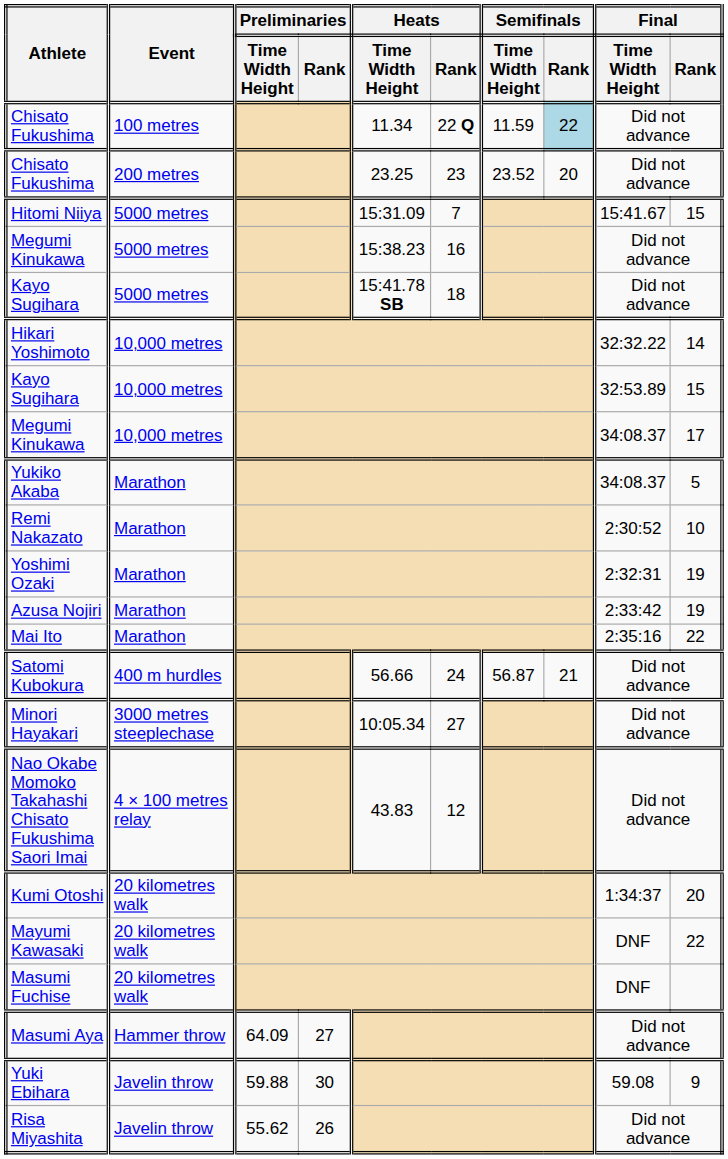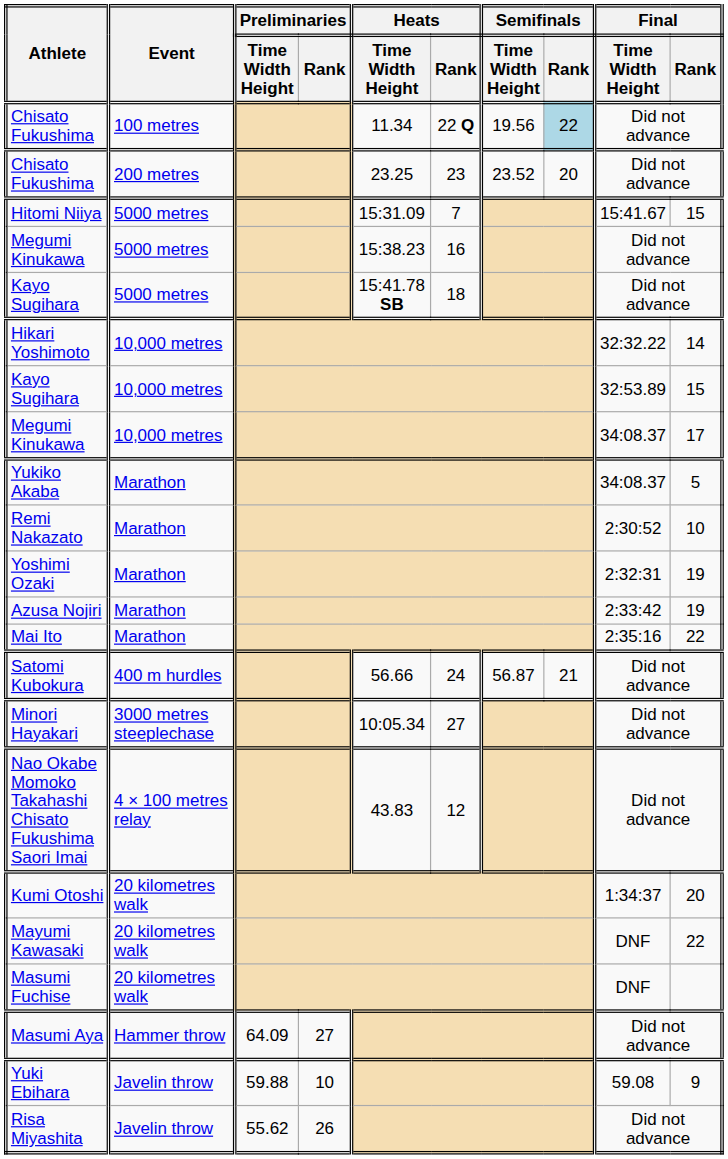Chisato Fukushima / 100 metres | Semifinals / Time Width Height: 11.59 -> 19.56
Yuki Ebihara | Preliminaries / Rank: 30 -> 10
